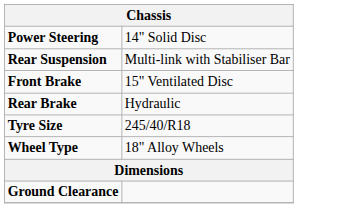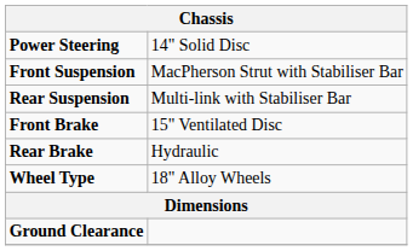+ row: Front Suspension | MacPherson Strut with Stabiliser Bar
- row: Tyre Size | 245/40/R18
